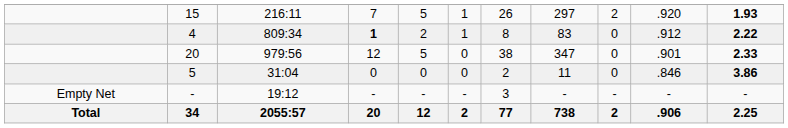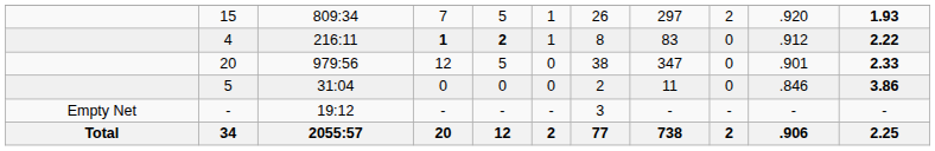15 | column 3: 216:11 -> 809:34
4 | column 3: 809:34 -> 216:11
4 | column 5: normal -> bold
